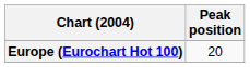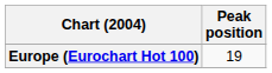Europe (Eurochart Hot 100) | Peak position: 20 -> 19
